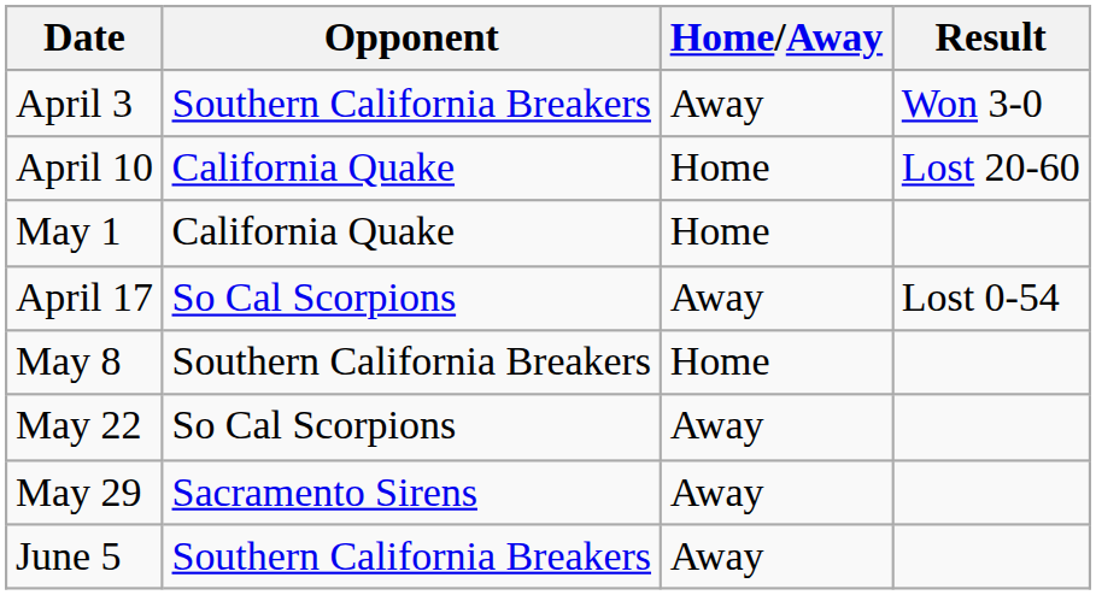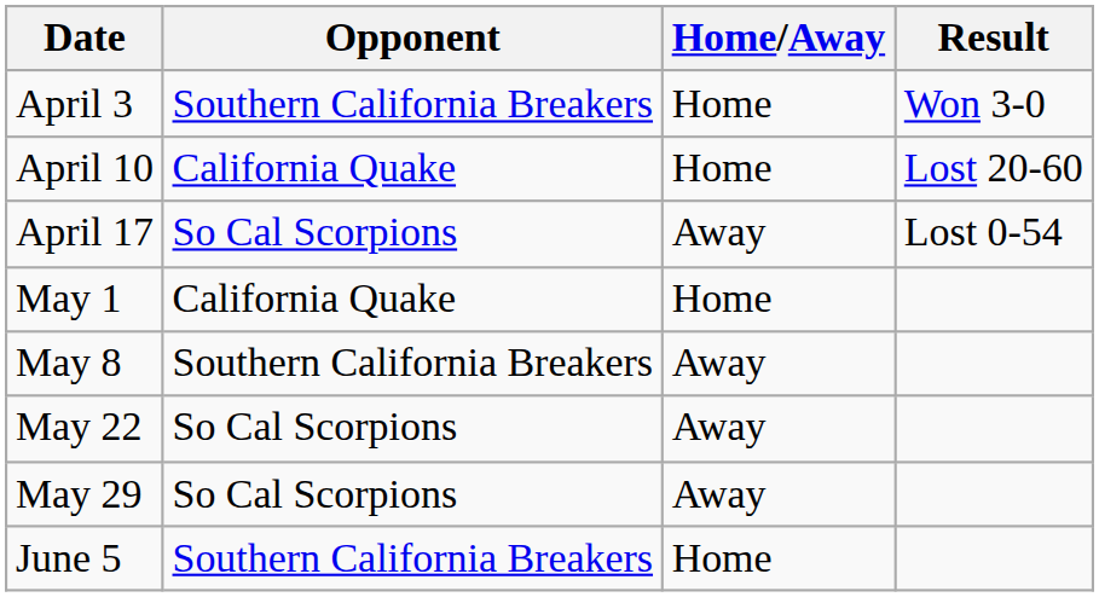April 3 | Home/Away: Away -> Home
rows swapped: April 17 <-> May 1
May 8 | Home/Away: Home -> Away
May 29 | Opponent: Sacramento Sirens -> So Cal Scorpions
June 5 | Home/Away: Away -> Home
